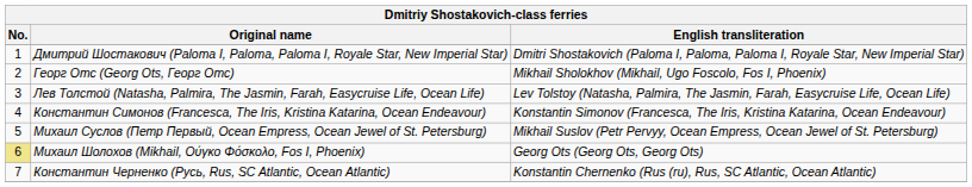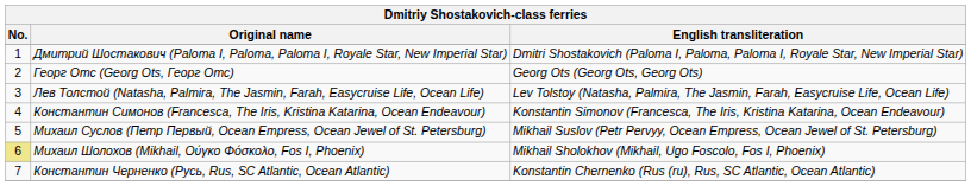Георг Отс (Georg Ots, Георг Отс) | English transliteration: Mikhail Sholokhov (Mikhail, Ugo Foscolo, Fos I, Phoenix) -> Georg Ots (Georg Ots, Georg Ots)
Михаил Шолохов (Mikhail, Ούγκο Φόσκολο, Fos I, Phoenix) | English transliteration: Georg Ots (Georg Ots, Georg Ots) -> Mikhail Sholokhov (Mikhail, Ugo Foscolo, Fos I, Phoenix)
